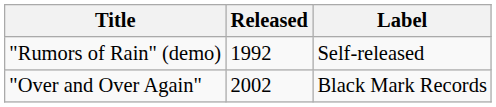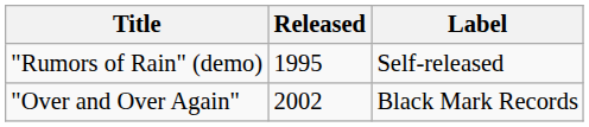"Rumors of Rain" (demo) | Released: 1992 -> 1995
